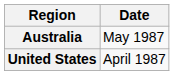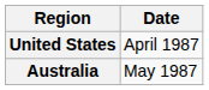rows swapped: United States <-> Australia
